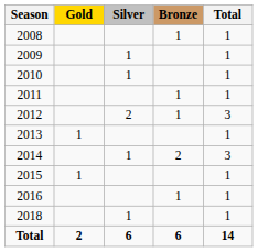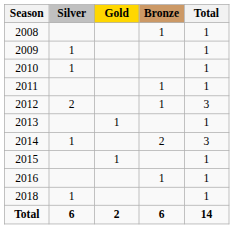columns swapped: Gold <-> Silver
